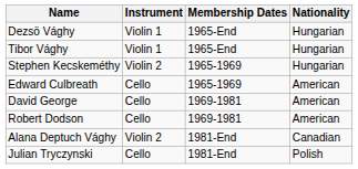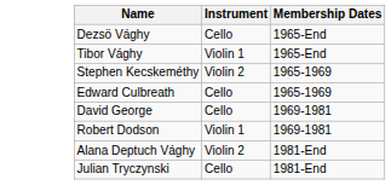- column: Nationality | Hungarian | Hungarian | Hungarian | American | American | American | Canadian | Polish
Dezsö Vághy | Instrument: Violin 1 -> Cello
Robert Dodson | Instrument: Cello -> Violin 1
